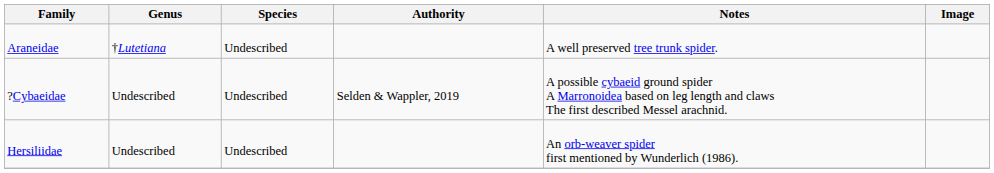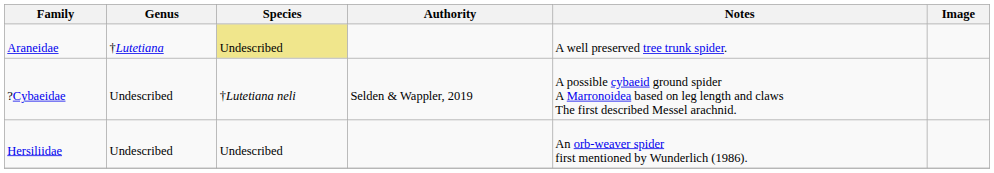Araneidae | Species: no background -> khaki background
?Cybaeidae | Species: Undescribed -> †Lutetiana neli
